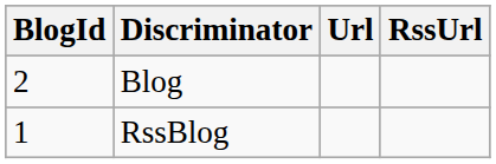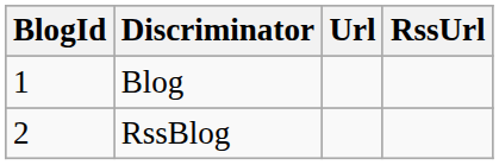Blog | BlogId: 2 -> 1
RssBlog | BlogId: 1 -> 2
